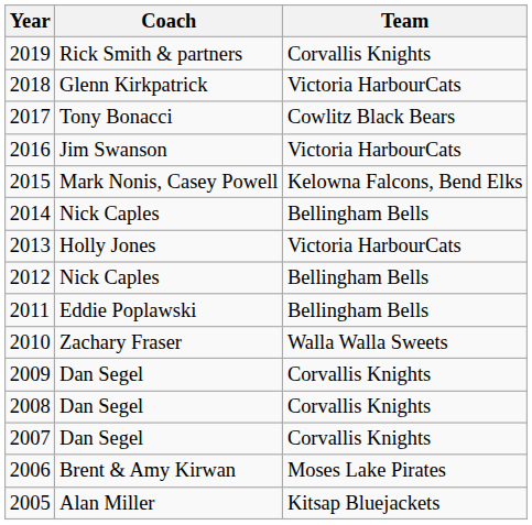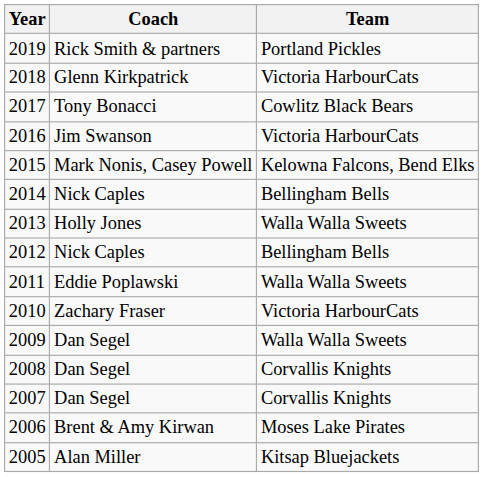2019 | Team: Corvallis Knights -> Portland Pickles
2013 | Team: Victoria HarbourCats -> Walla Walla Sweets
2011 | Team: Bellingham Bells -> Walla Walla Sweets
2010 | Team: Walla Walla Sweets -> Victoria HarbourCats
2009 | Team: Corvallis Knights -> Walla Walla Sweets
